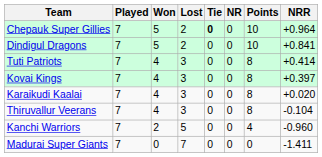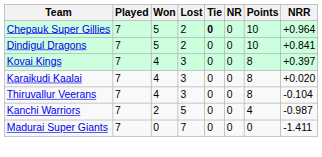- row: Tuti Patriots | 7 | 4 | 3 | 0 | 0 | 8 | +0.414
Kanchi Warriors | NRR: -0.960 -> -0.987
